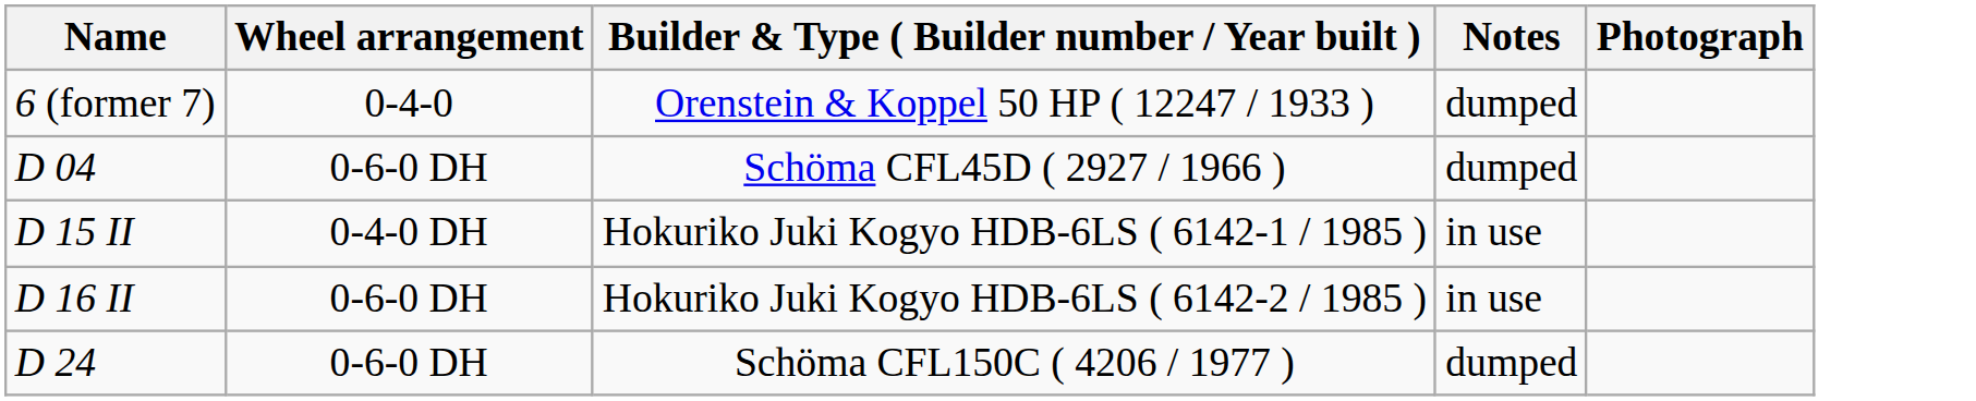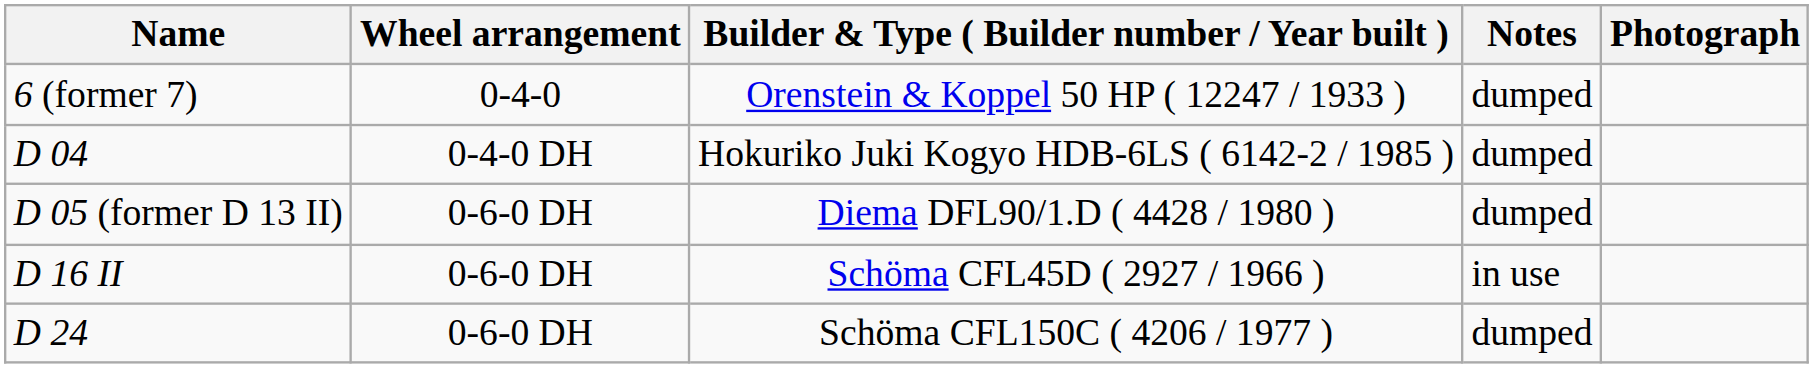D 04 | Wheel arrangement: 0-6-0 DH -> 0-4-0 DH
D 04 | Builder & Type ( Builder number / Year built ): Schöma CFL45D ( 2927 / 1966 ) -> Hokuriko Juki Kogyo HDB-6LS ( 6142-2 / 1985 )
+ row: D 05 (former D 13 II) | 0-6-0 DH | Diema DFL90/1.D ( 4428 / 1980 ) | dumped
- row: D 15 II | 0-4-0 DH | Hokuriko Juki Kogyo HDB-6LS ( 6142-1 / 1985 ) | in use
D 16 II | Builder & Type ( Builder number / Year built ): Hokuriko Juki Kogyo HDB-6LS ( 6142-2 / 1985 ) -> Schöma CFL45D ( 2927 / 1966 )
